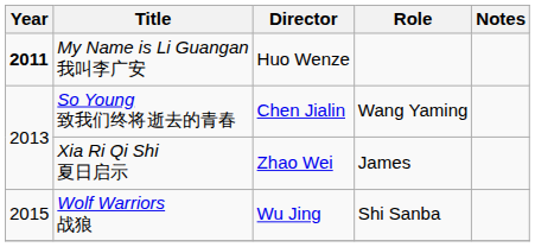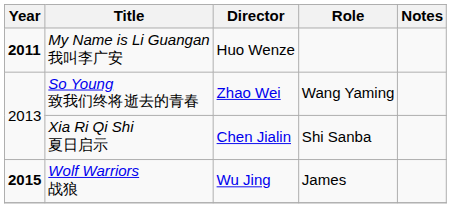So Young 致我们终将逝去的青春 | Director: Chen Jialin -> Zhao Wei
Xia Ri Qi Shi 夏日启示 | Director: Zhao Wei -> Chen Jialin
Xia Ri Qi Shi 夏日启示 | Role: James -> Shi Sanba
Wolf Warriors 战狼 | Year: normal -> bold
Wolf Warriors 战狼 | Role: Shi Sanba -> James
